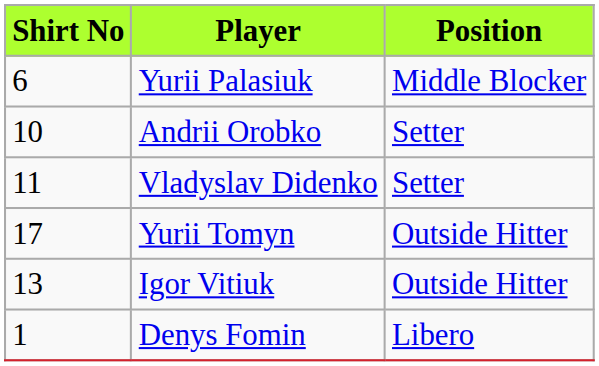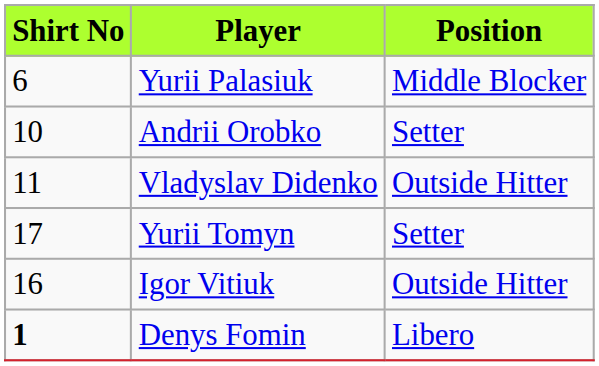Vladyslav Didenko | Position: Setter -> Οutside Hitter
Yurii Tomyn | Position: Οutside Hitter -> Setter
Igor Vitiuk | Shirt No: 13 -> 16
Denys Fomin | Shirt No: normal -> bold
